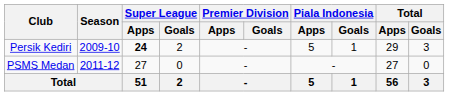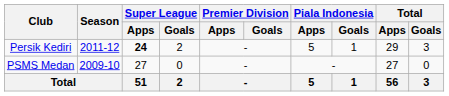Persik Kediri | Season: 2009-10 -> 2011-12
PSMS Medan | Season: 2011-12 -> 2009-10
